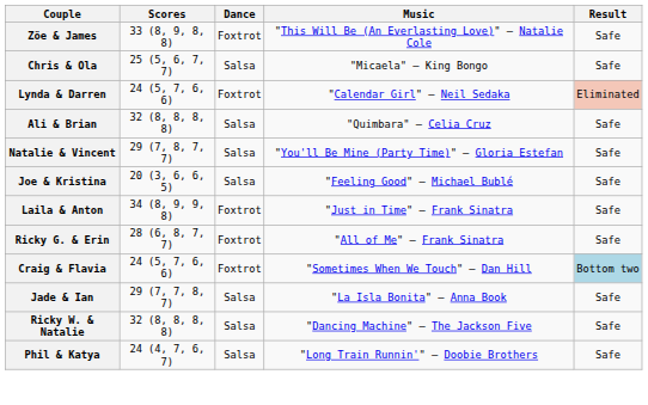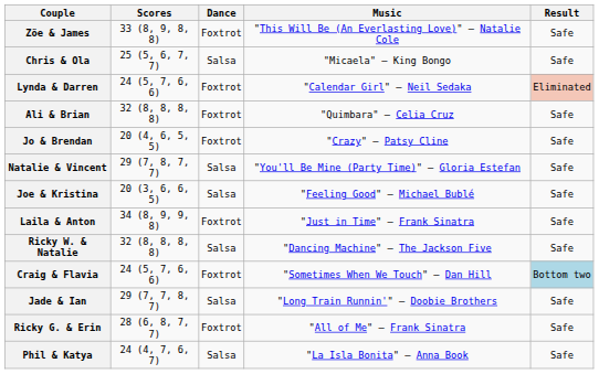Ali & Brian | Dance: Salsa -> Foxtrot
+ row: Jo & Brendan | 20 (4, 6, 5, 5) | Foxtrot | "Crazy" — Patsy Cline | Safe
rows swapped: Ricky W. & Natalie <-> Ricky G. & Erin
Jade & Ian | Music: "La Isla Bonita" — Anna Book -> "Long Train Runnin'" — Doobie Brothers
Phil & Katya | Music: "Long Train Runnin'" — Doobie Brothers -> "La Isla Bonita" — Anna Book
